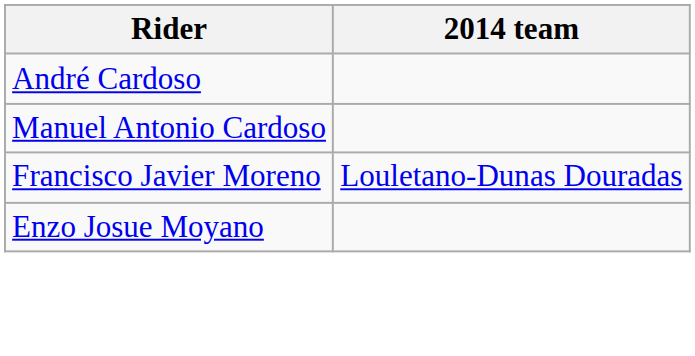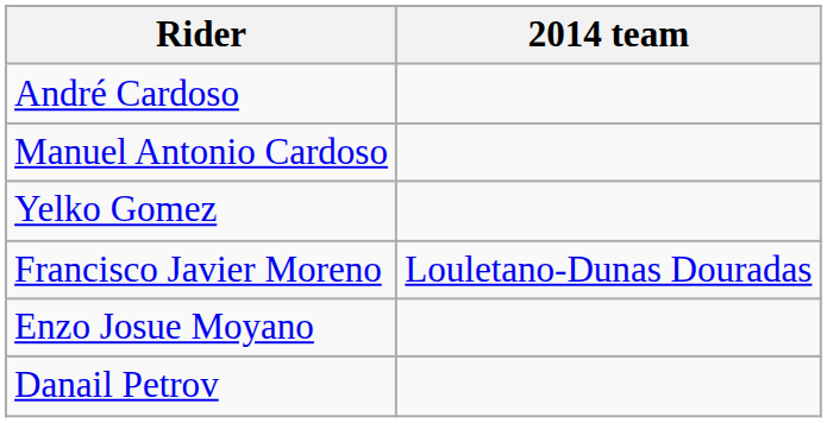+ row: Yelko Gomez
+ row: Danail Petrov
